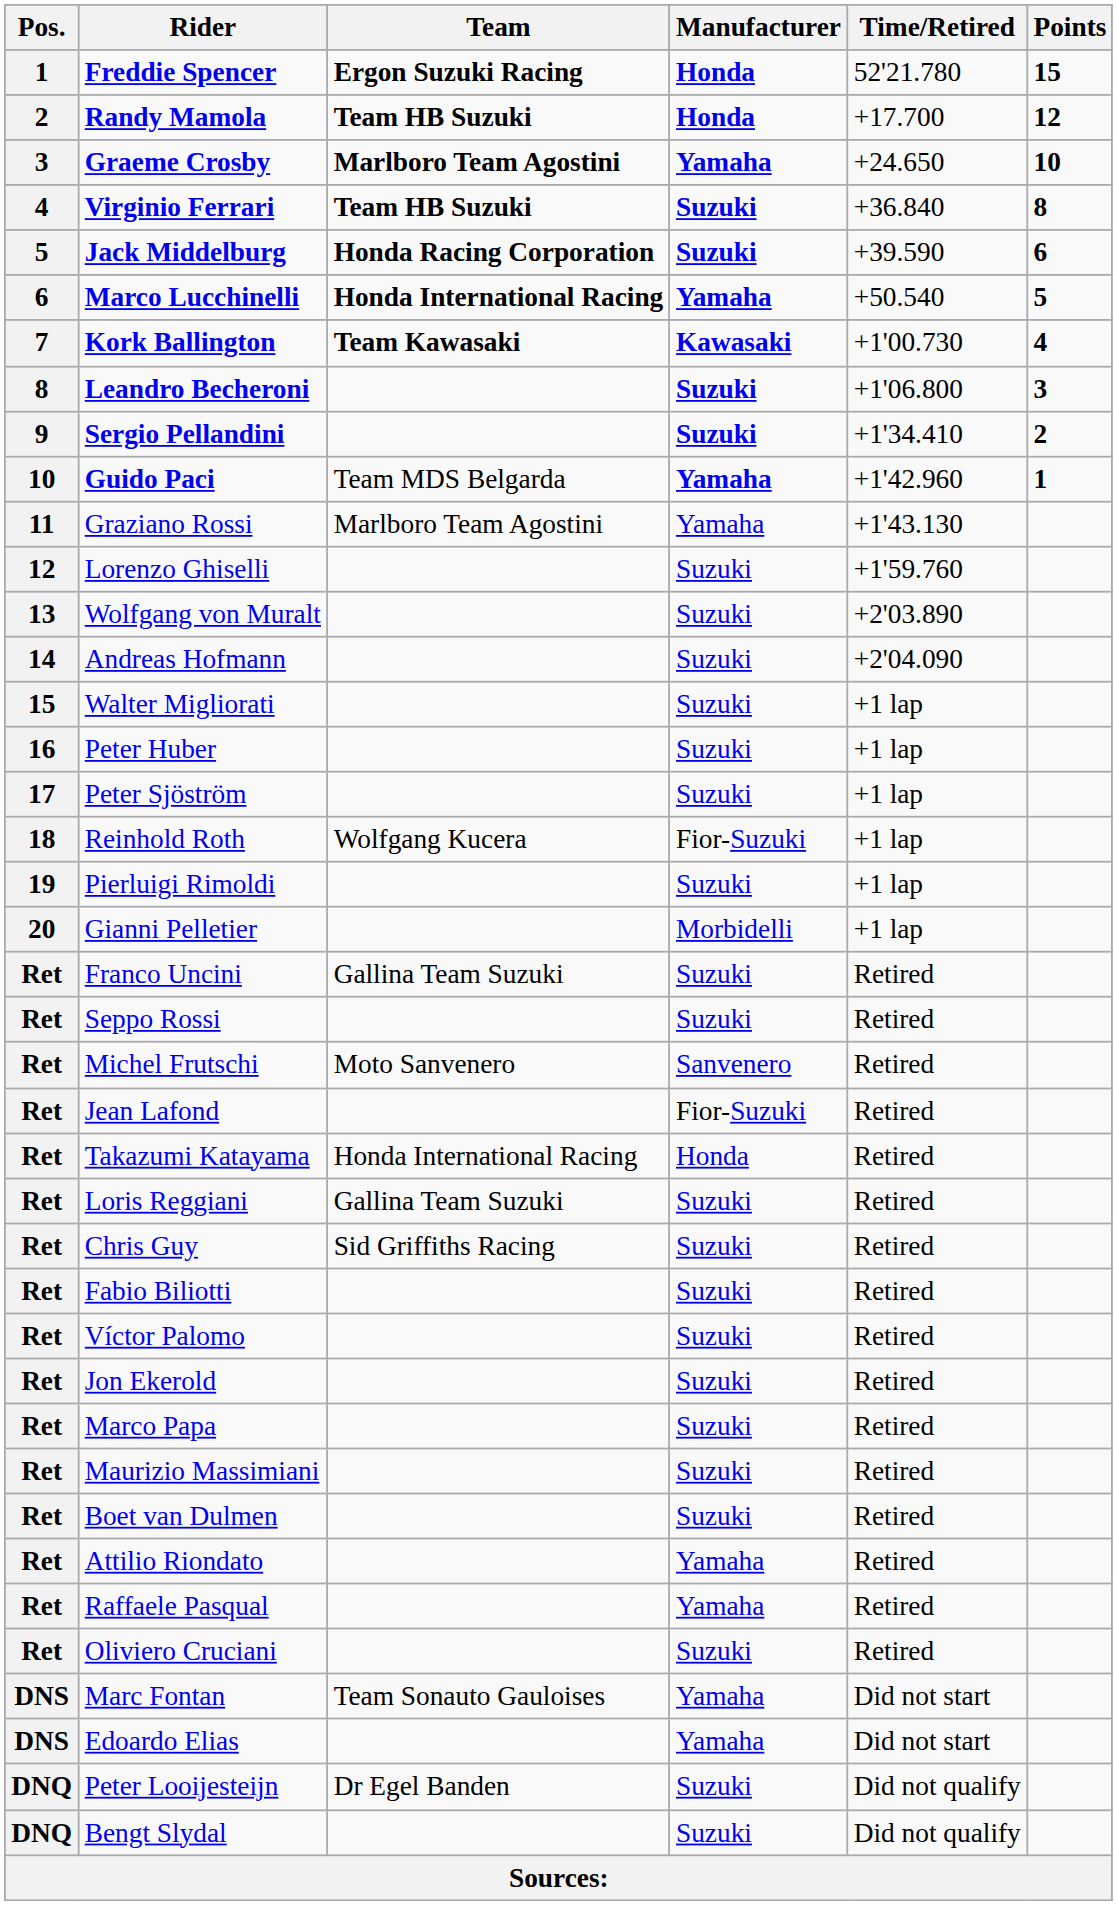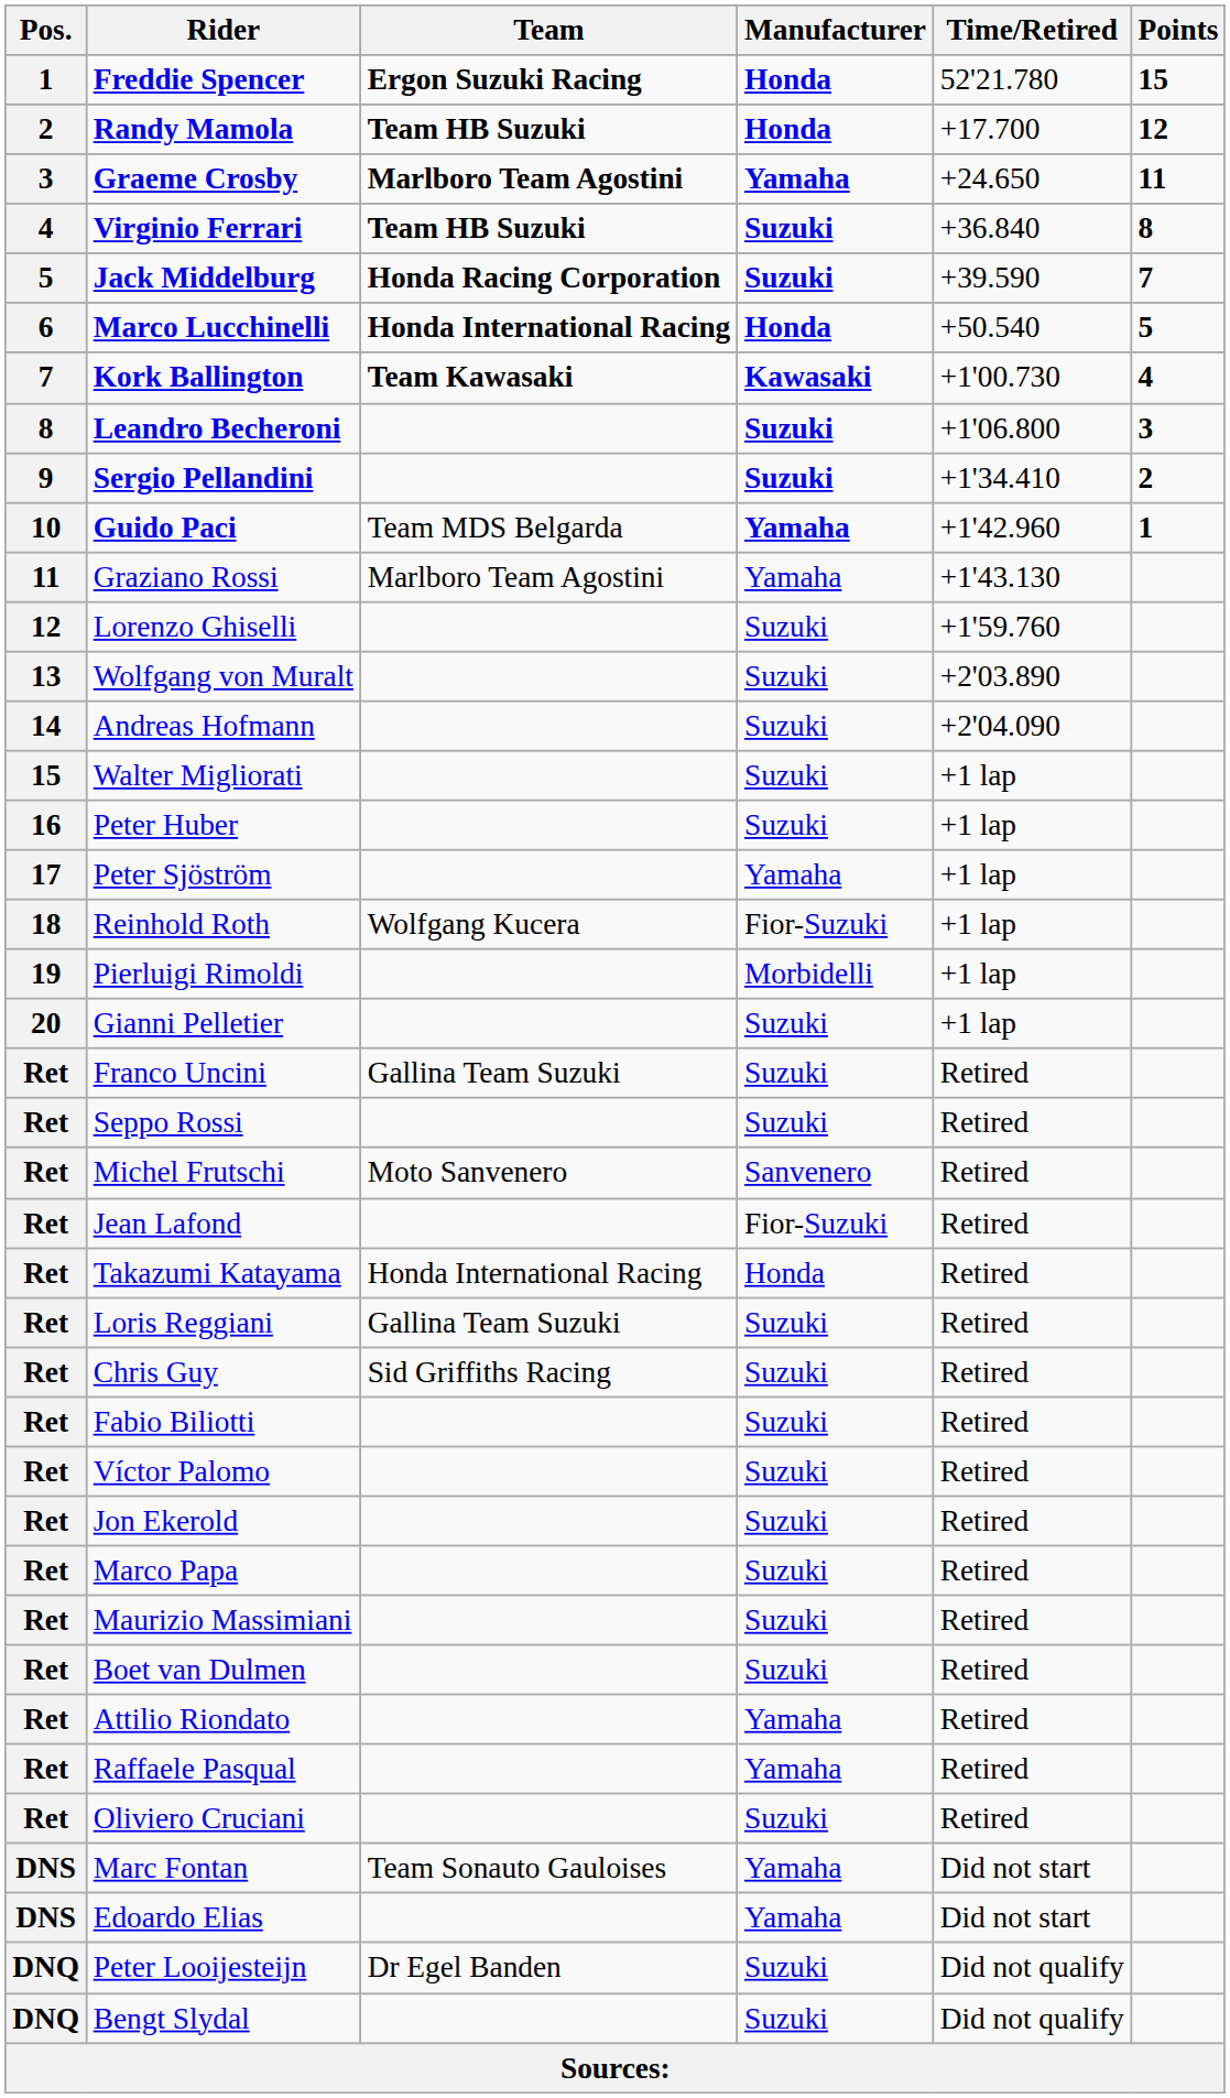Graeme Crosby | Points: 10 -> 11
Jack Middelburg | Points: 6 -> 7
Marco Lucchinelli | Manufacturer: Yamaha -> Honda
Peter Sjöström | Manufacturer: Suzuki -> Yamaha
Pierluigi Rimoldi | Manufacturer: Suzuki -> Morbidelli
Gianni Pelletier | Manufacturer: Morbidelli -> Suzuki
